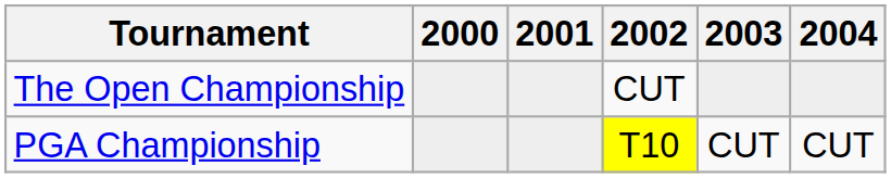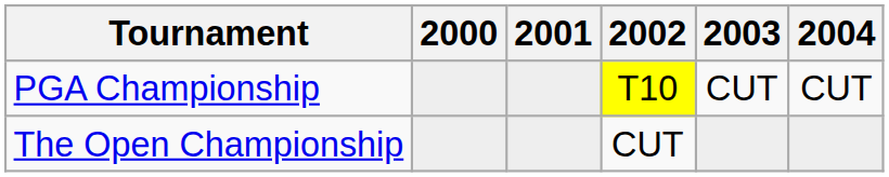rows swapped: The Open Championship <-> PGA Championship
